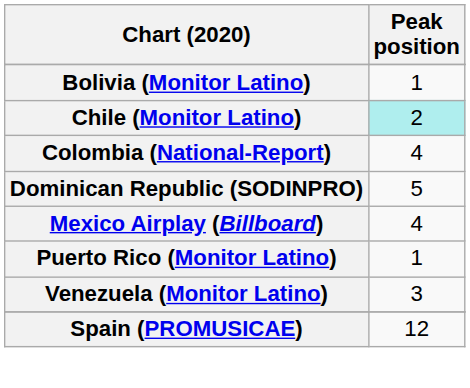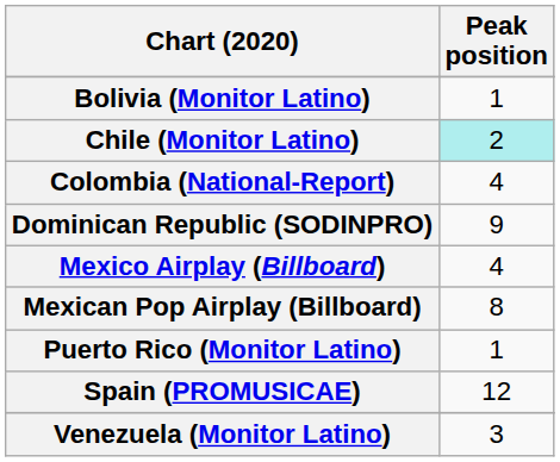Dominican Republic (SODINPRO) | Peak position: 5 -> 9
+ row: Mexican Pop Airplay (Billboard) | 8
rows swapped: Spain (PROMUSICAE) <-> Venezuela (Monitor Latino)
